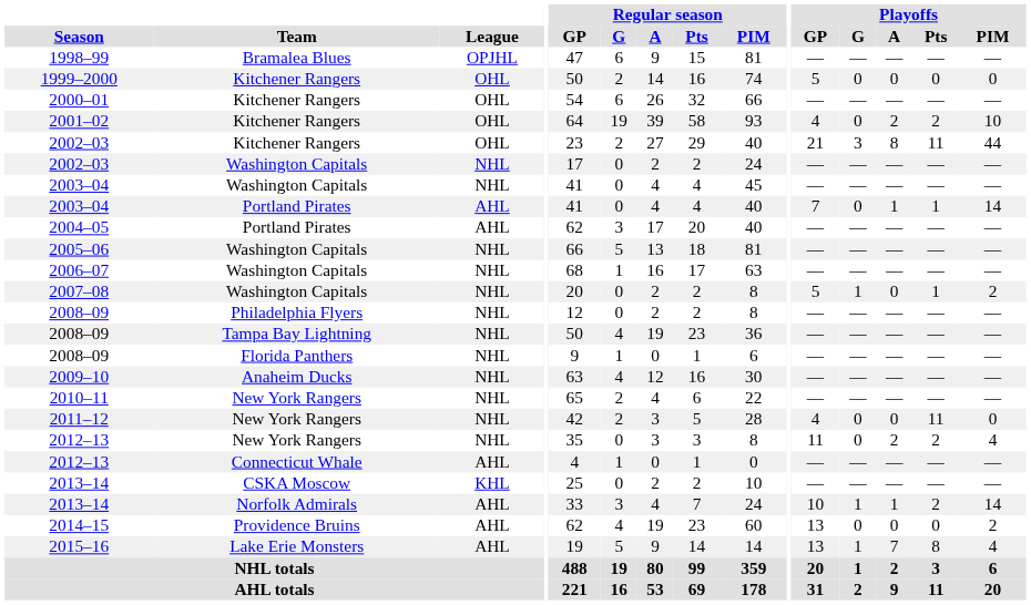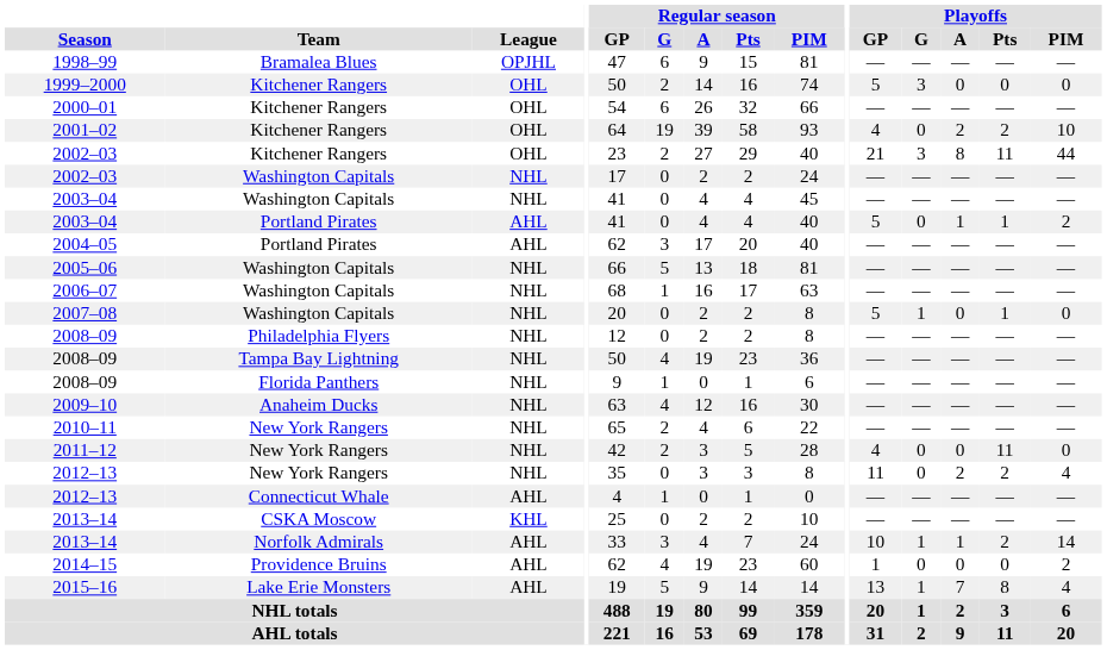1999–2000 | Playoffs / G: 0 -> 3
2003–04 / Portland Pirates | Playoffs / GP: 7 -> 5
2003–04 / Portland Pirates | Playoffs / PIM: 14 -> 2
2007–08 | Playoffs / PIM: 2 -> 0
2014–15 | Playoffs / GP: 13 -> 1
